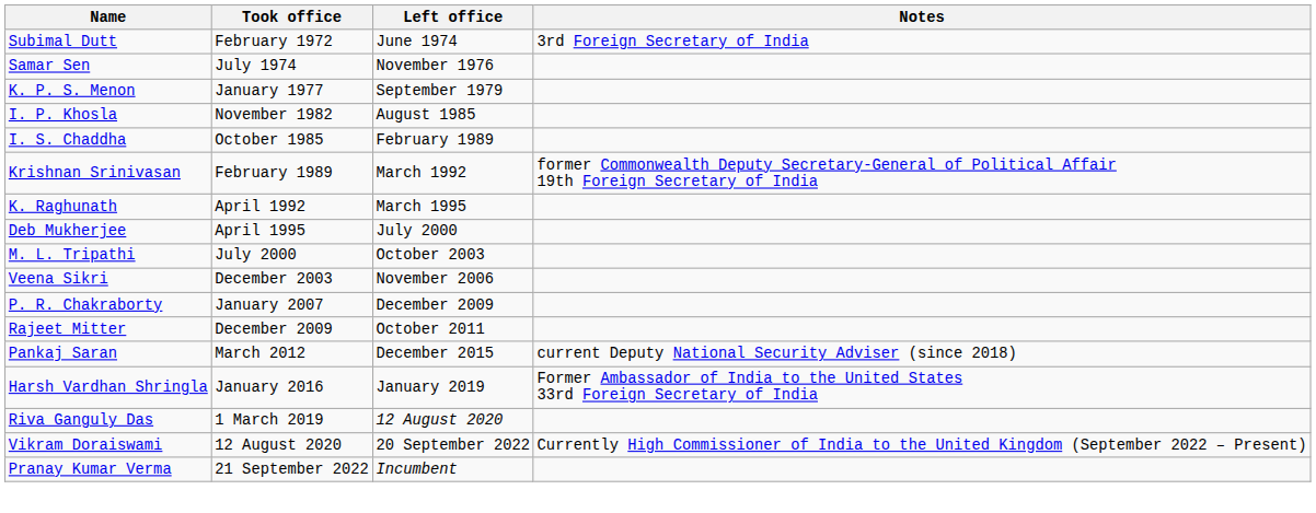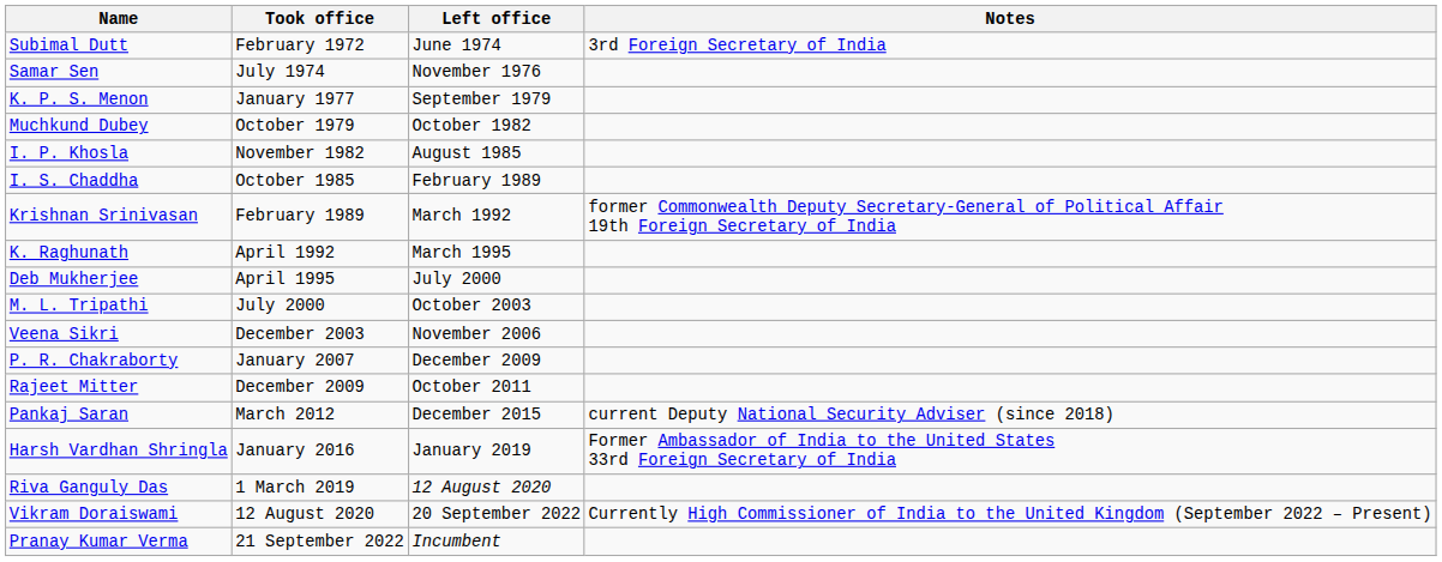+ row: Muchkund Dubey | October 1979 | October 1982
